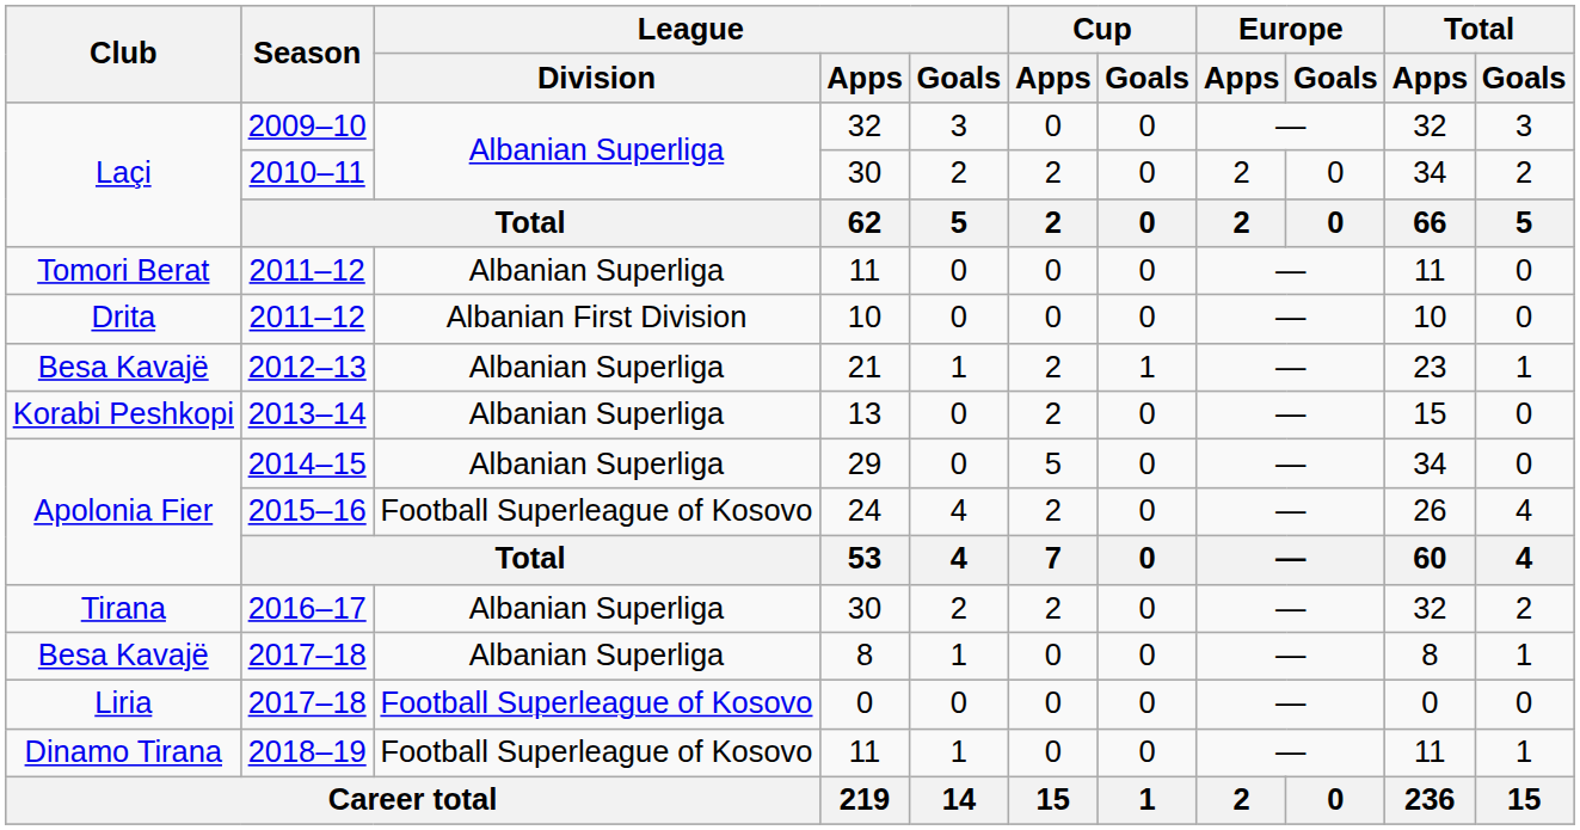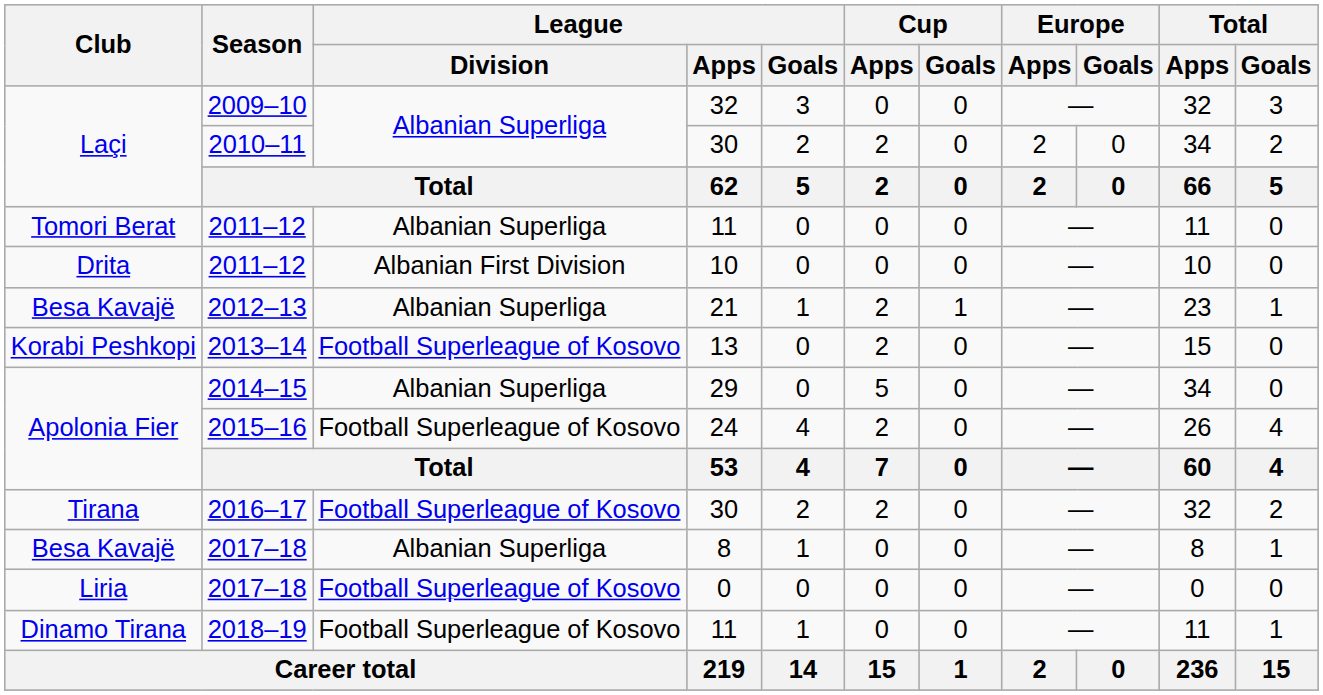2013–14 | League / Division: Albanian Superliga -> Football Superleague of Kosovo
2016–17 | League / Division: Albanian Superliga -> Football Superleague of Kosovo
